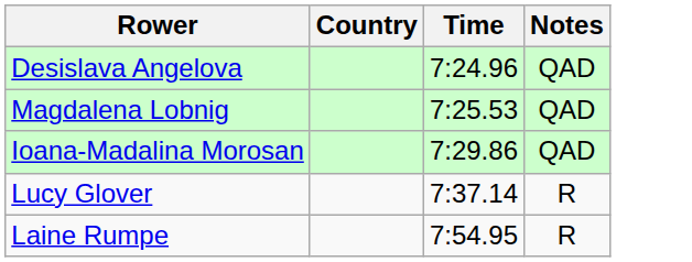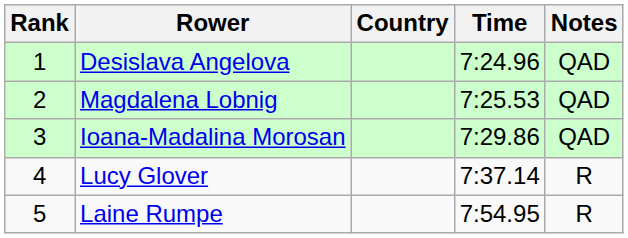+ column: Rank | 1 | 2 | 3 | 4 | 5
